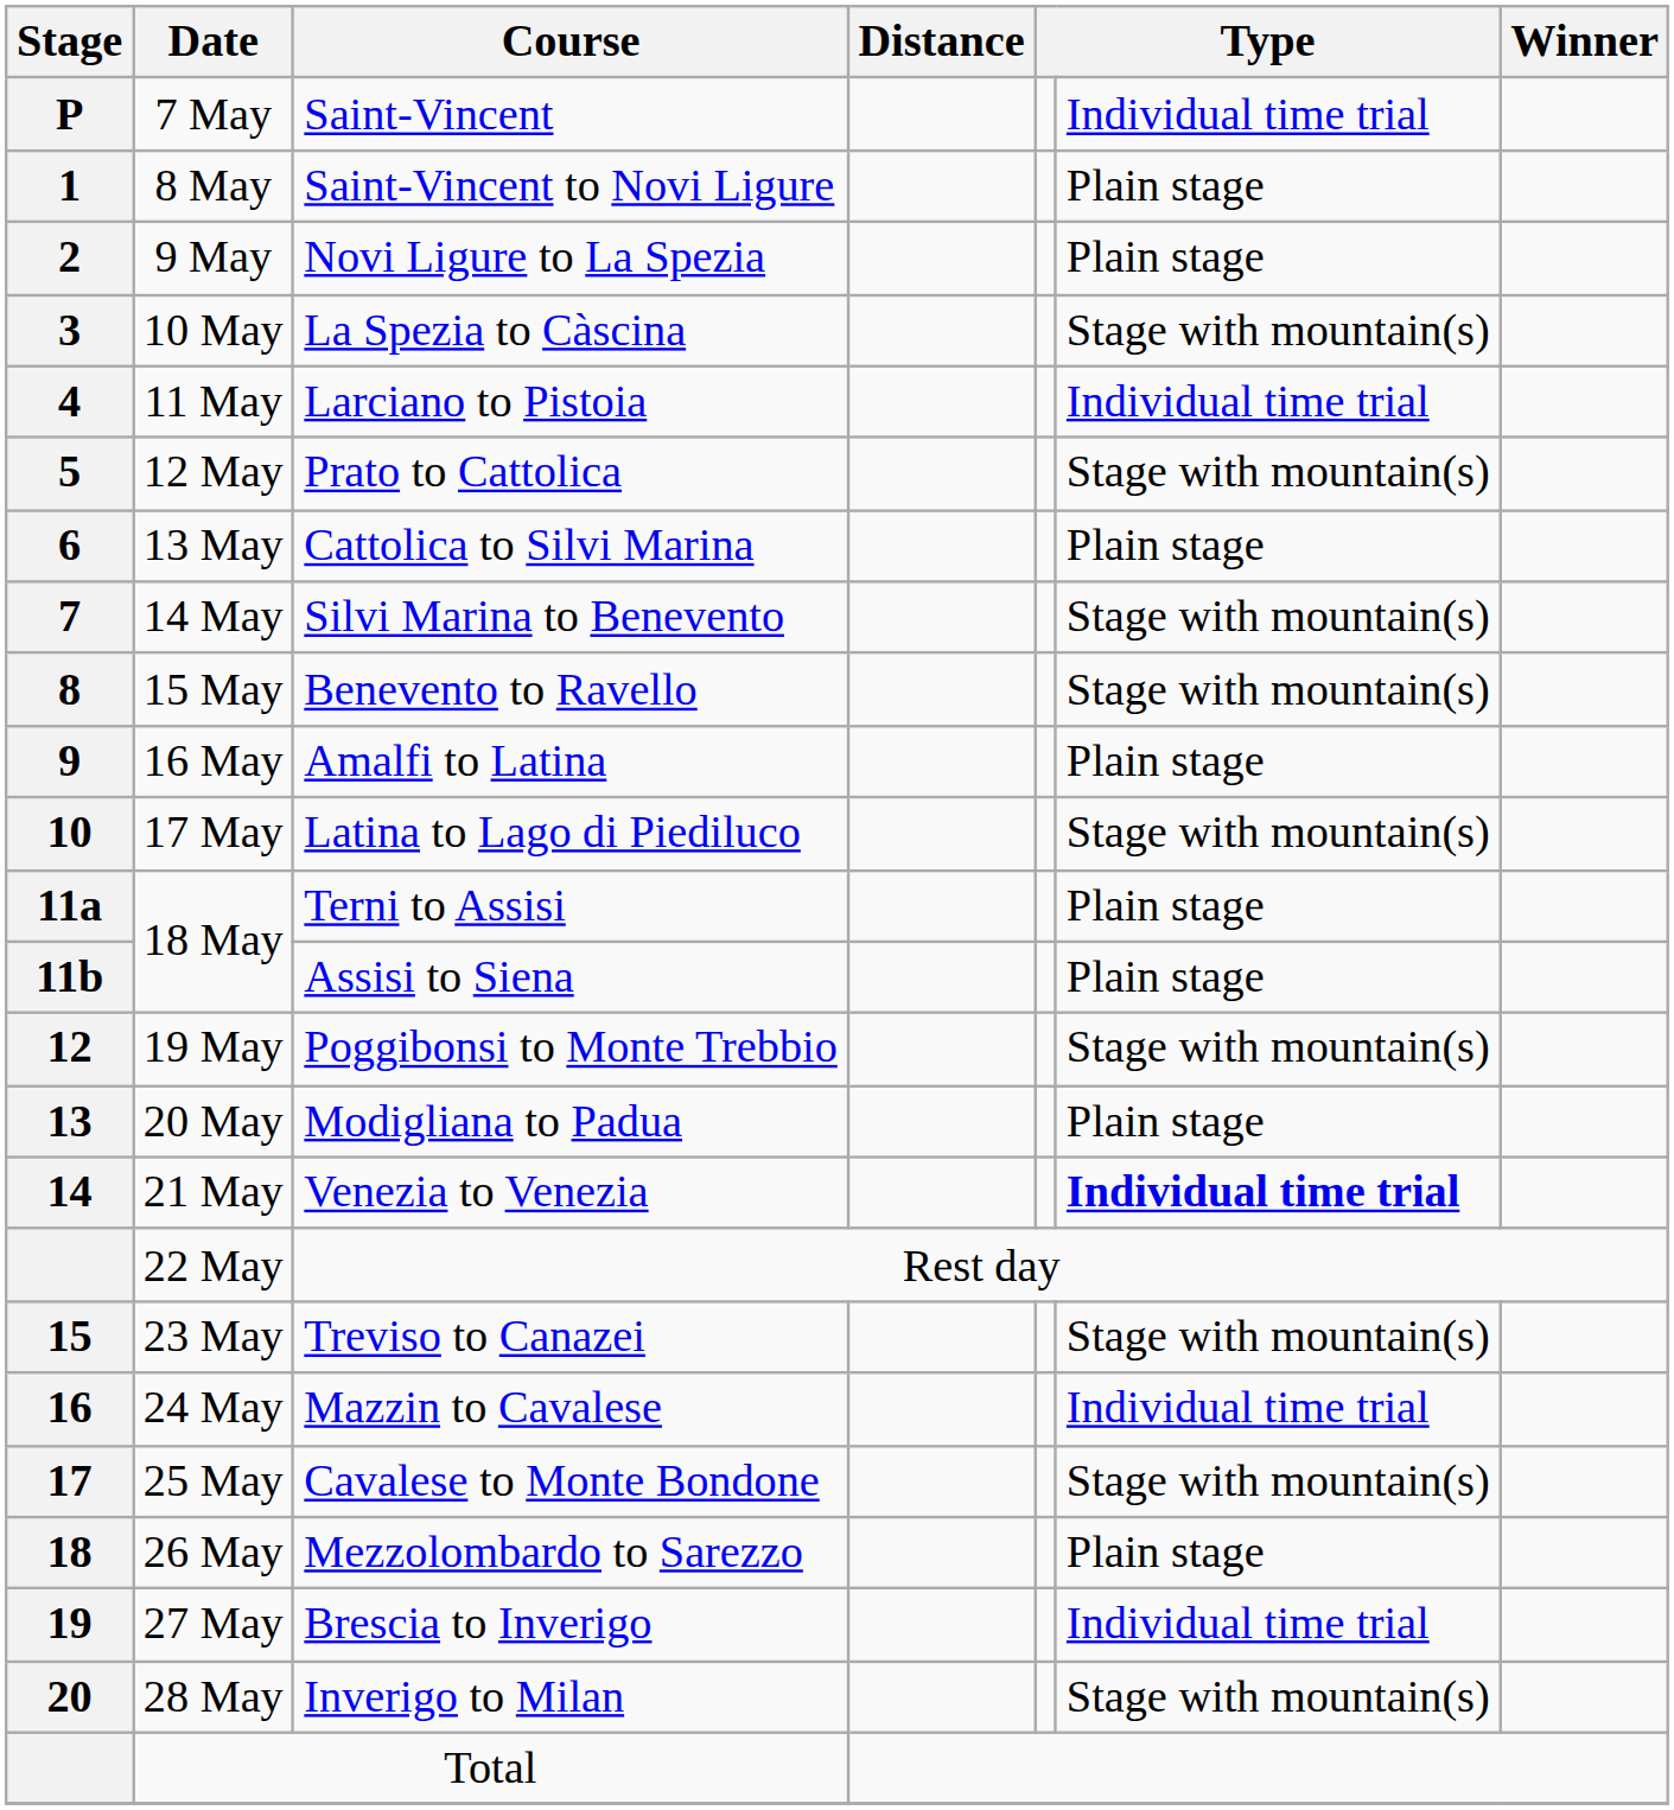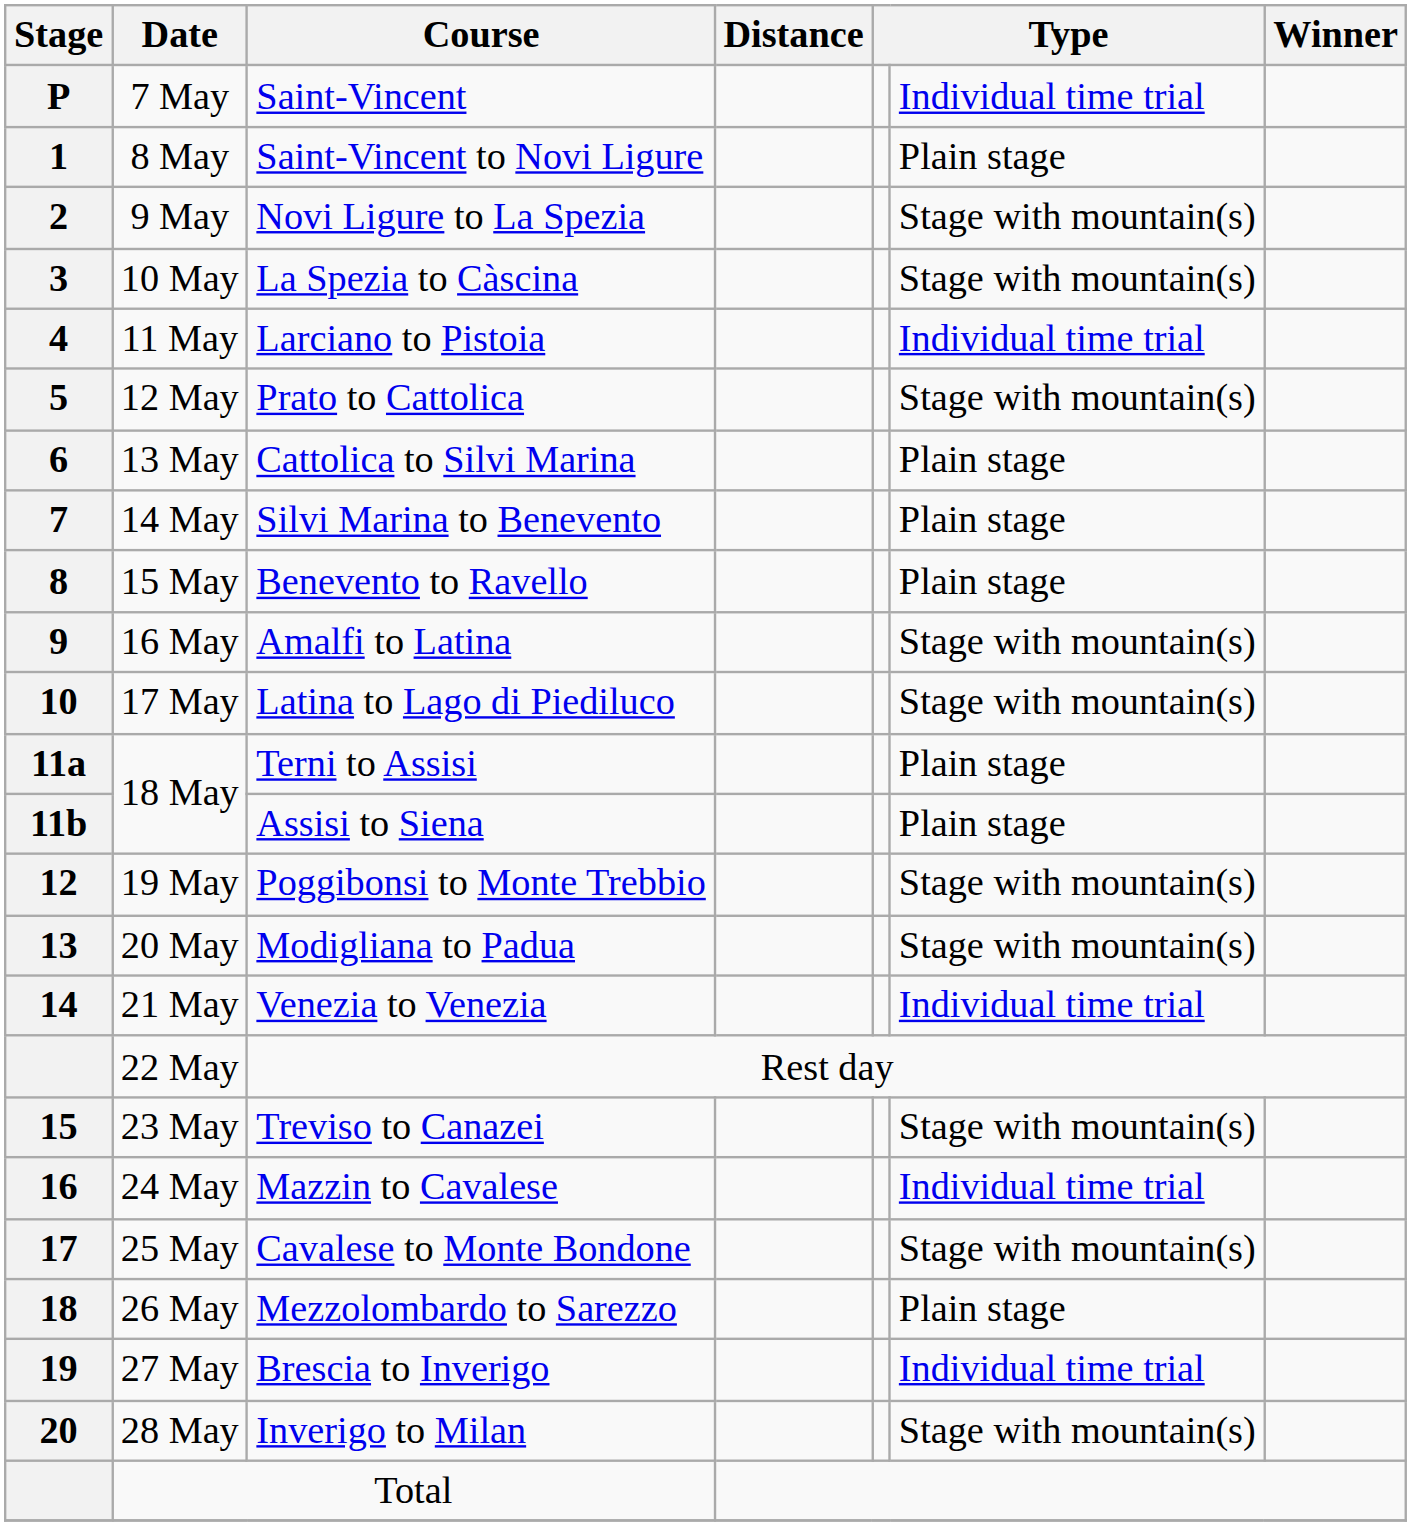Novi Ligure to La Spezia | column 6: Plain stage -> Stage with mountain(s)
Silvi Marina to Benevento | column 6: Stage with mountain(s) -> Plain stage
Benevento to Ravello | column 6: Stage with mountain(s) -> Plain stage
Amalfi to Latina | column 6: Plain stage -> Stage with mountain(s)
Modigliana to Padua | column 6: Plain stage -> Stage with mountain(s)
Venezia to Venezia | column 6: bold -> normal
